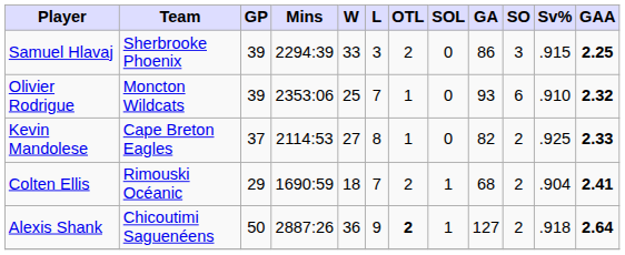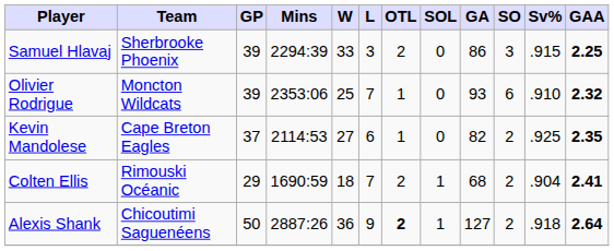Kevin Mandolese | L: 8 -> 6
Kevin Mandolese | GAA: 2.33 -> 2.35
